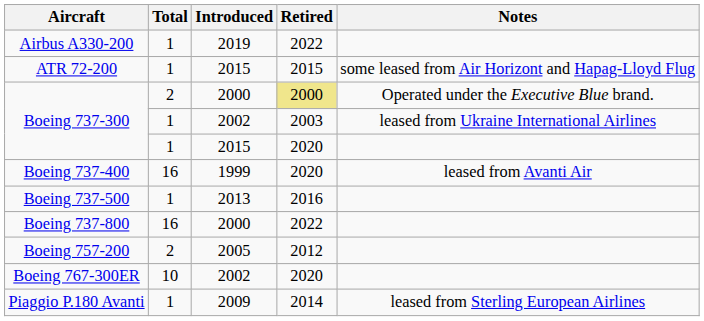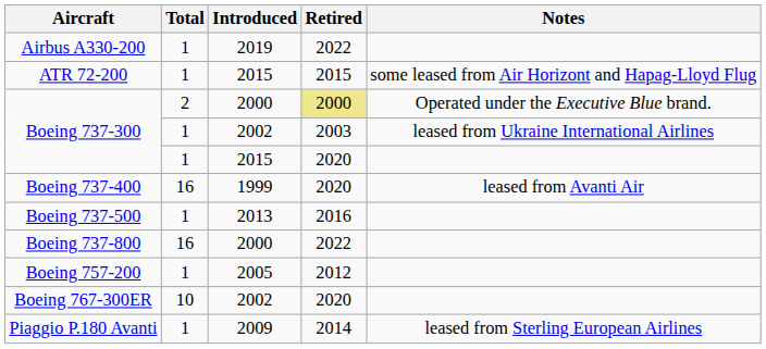Boeing 757-200 | Total: 2 -> 1
